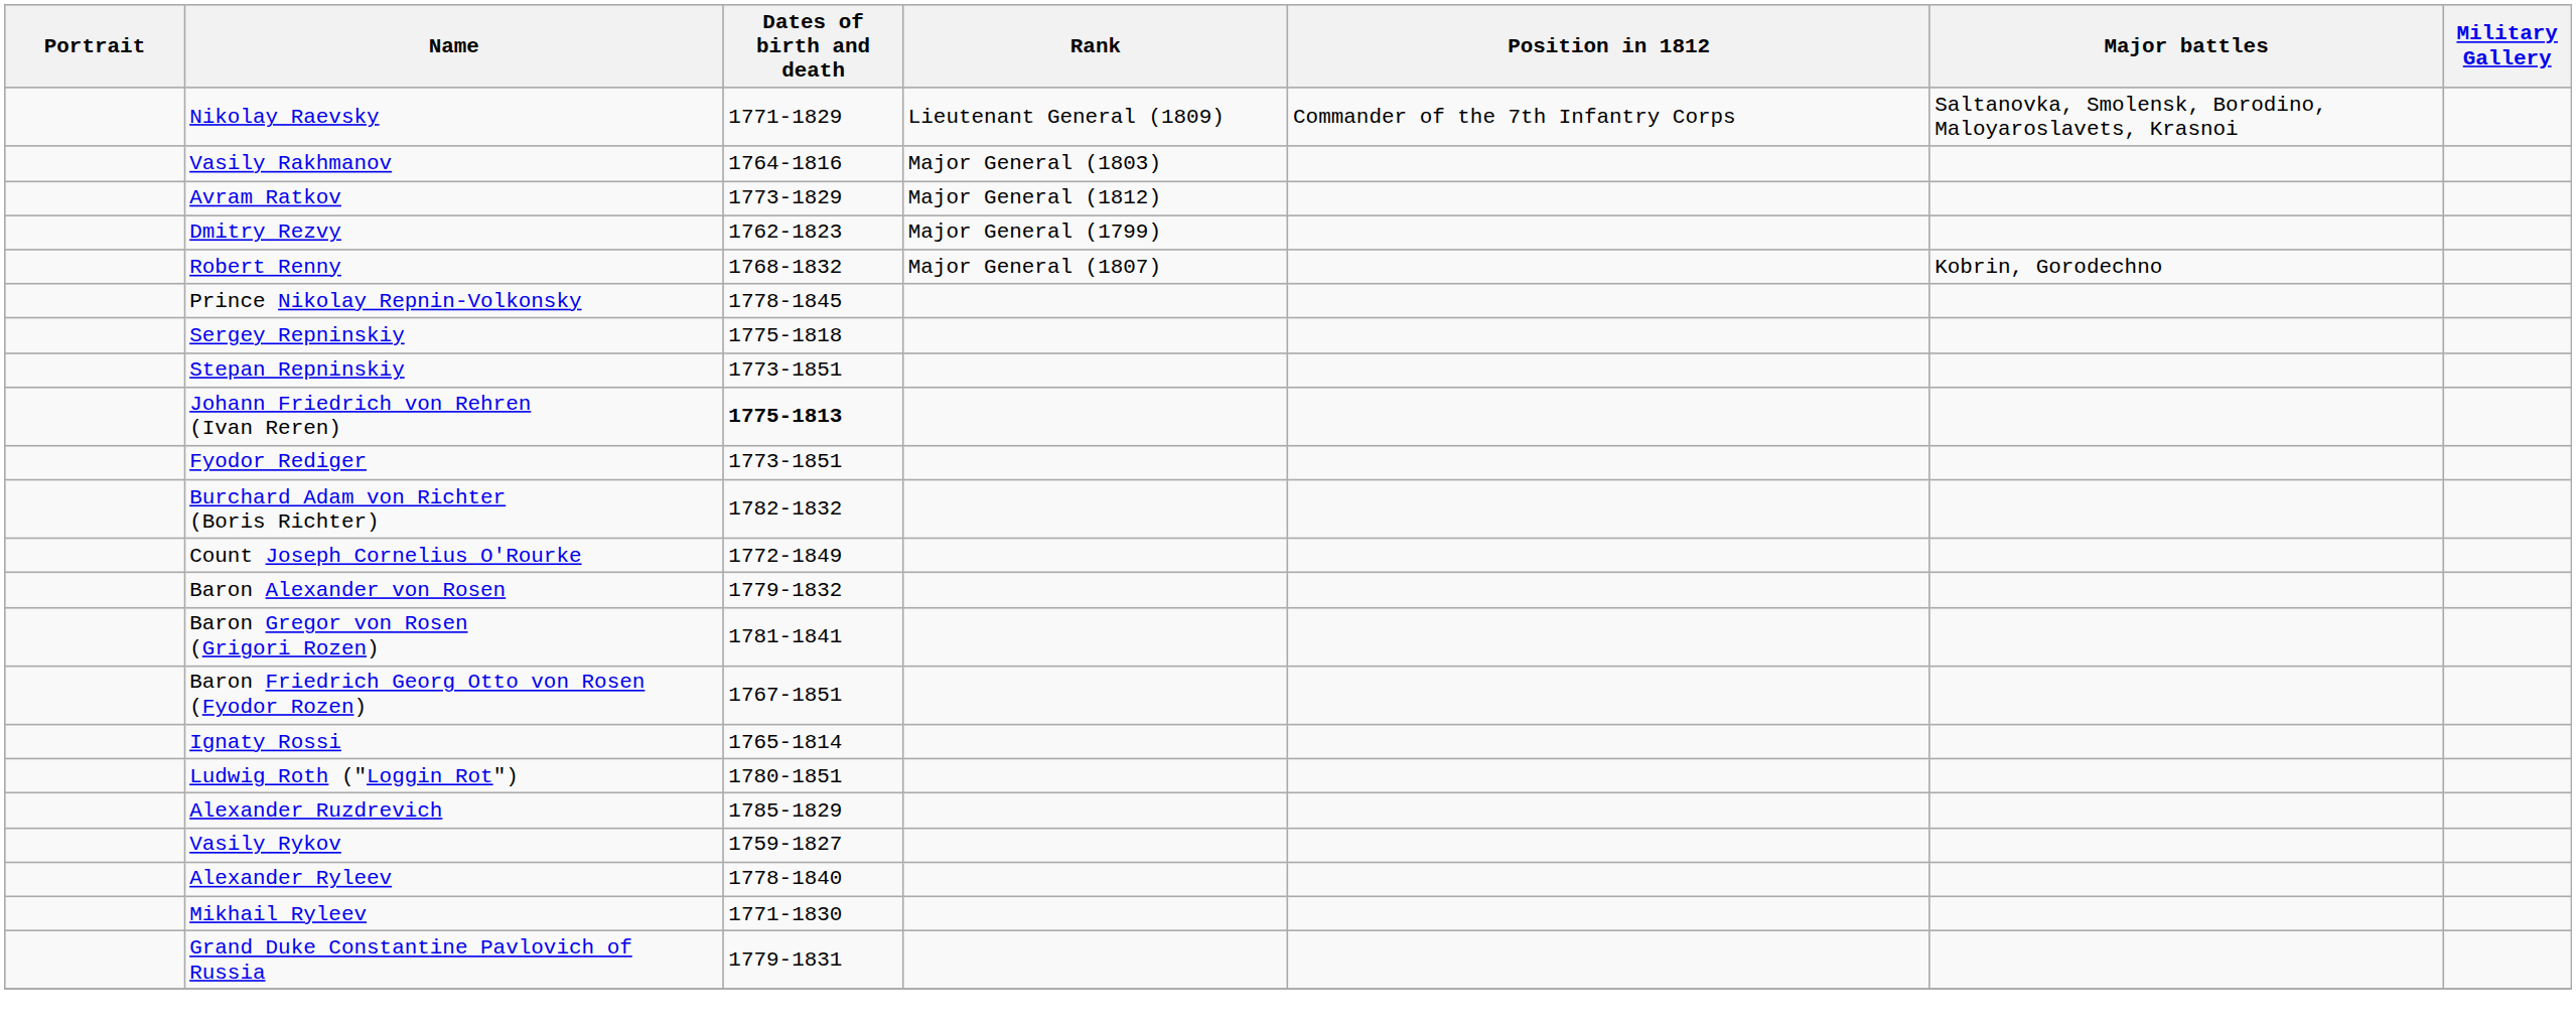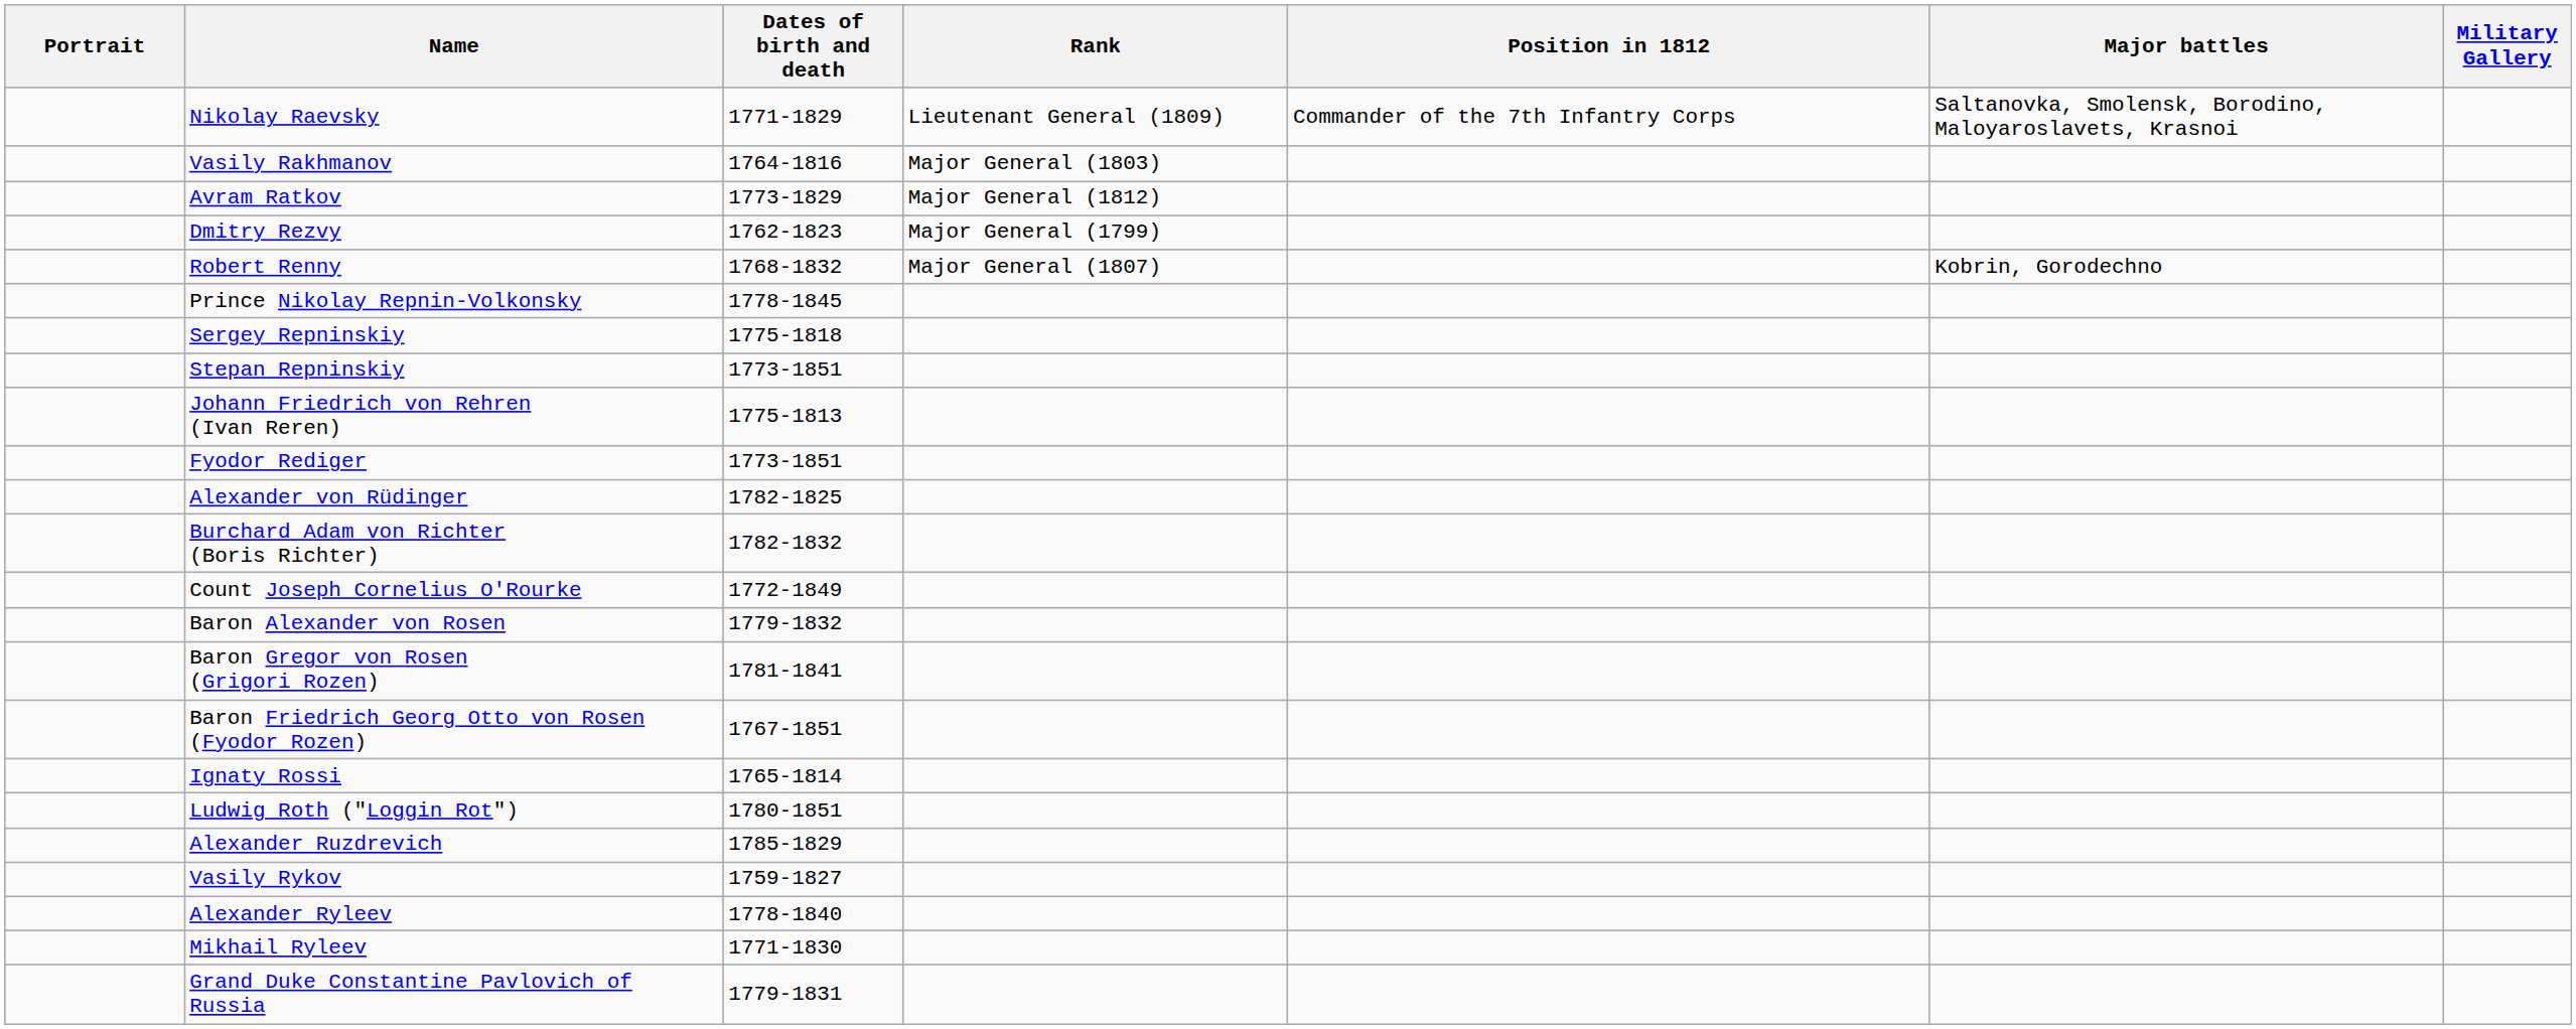Johann Friedrich von Rehren (Ivan Reren) | Dates of birth and death: bold -> normal
+ row: Alexander von Rüdinger | 1782-1825
